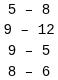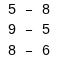- row: 9 – 12
